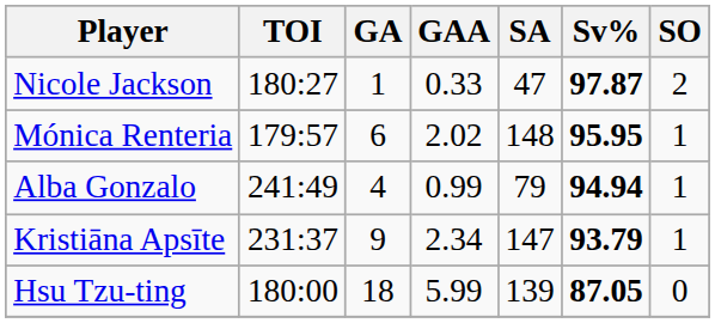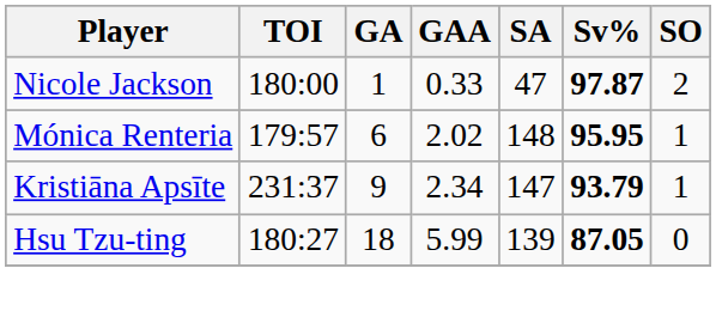Nicole Jackson | TOI: 180:27 -> 180:00
- row: Alba Gonzalo | 241:49 | 4 | 0.99 | 79 | 94.94 | 1
Hsu Tzu-ting | TOI: 180:00 -> 180:27
